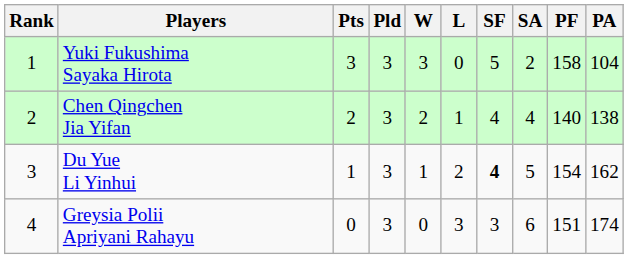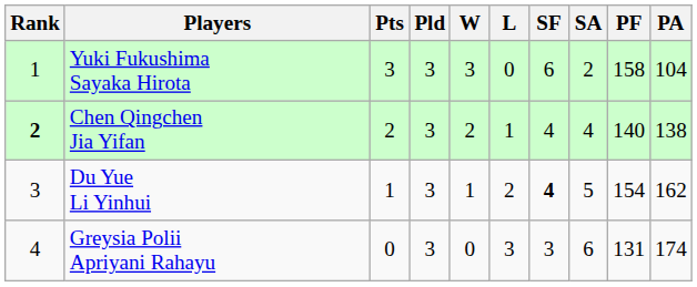Yuki Fukushima Sayaka Hirota | SF: 5 -> 6
Chen Qingchen Jia Yifan | Rank: normal -> bold
Greysia Polii Apriyani Rahayu | PF: 151 -> 131
